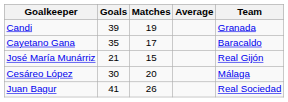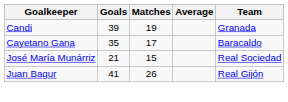José María Munárriz | Team: Real Gijón -> Real Sociedad
- row: Cesáreo López | 30 | 20 | Málaga
Juan Bagur | Team: Real Sociedad -> Real Gijón
